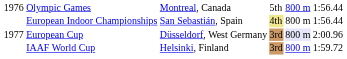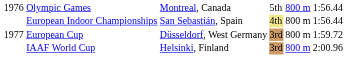European Cup | column 5: lavender background -> no background
European Cup | column 6: 2:00.96 -> 1:59.72
IAAF World Cup | column 6: 1:59.72 -> 2:00.96
